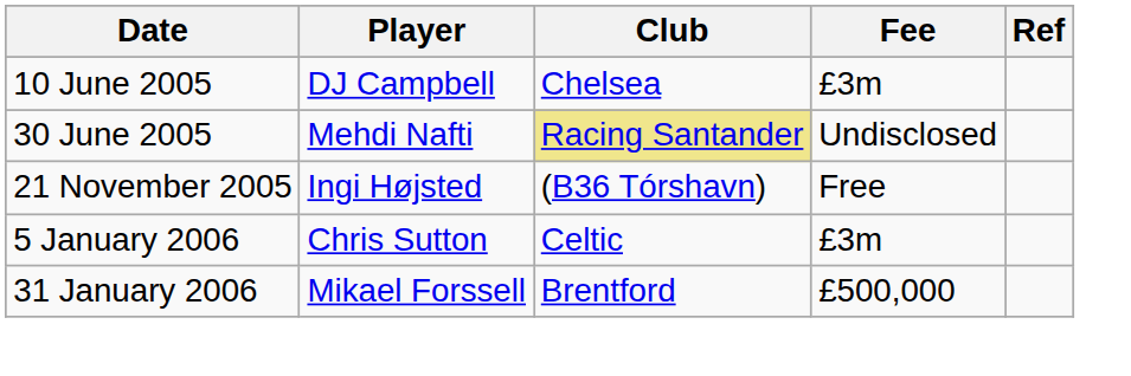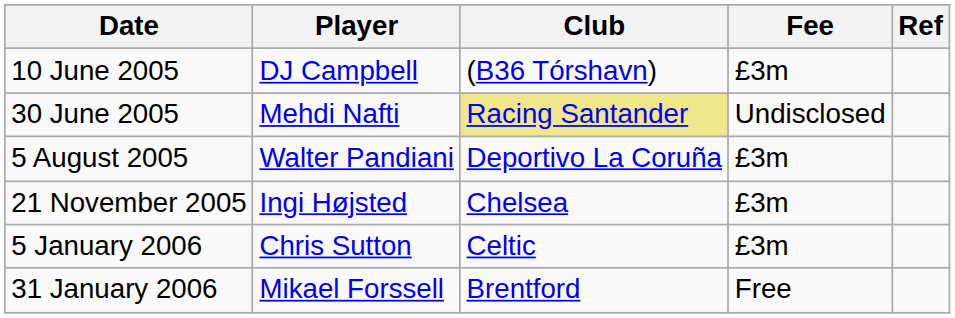10 June 2005 | Club: Chelsea -> (B36 Tórshavn)
+ row: 5 August 2005 | Walter Pandiani | Deportivo La Coruña | £3m
21 November 2005 | Club: (B36 Tórshavn) -> Chelsea
21 November 2005 | Fee: Free -> £3m
31 January 2006 | Fee: £500,000 -> Free
